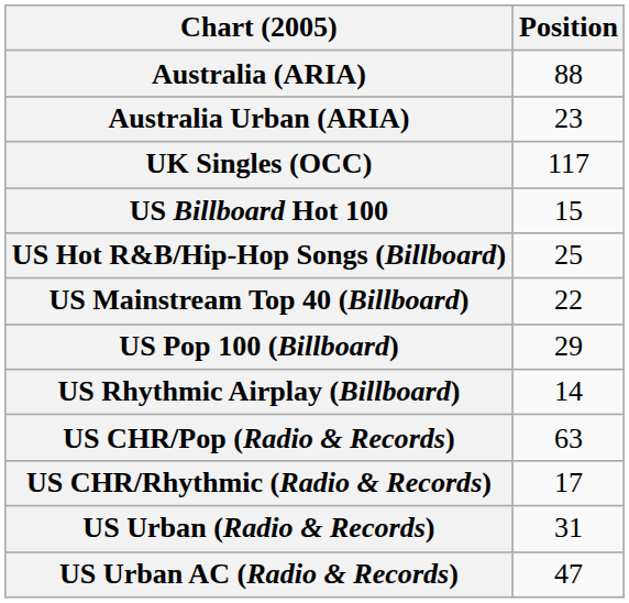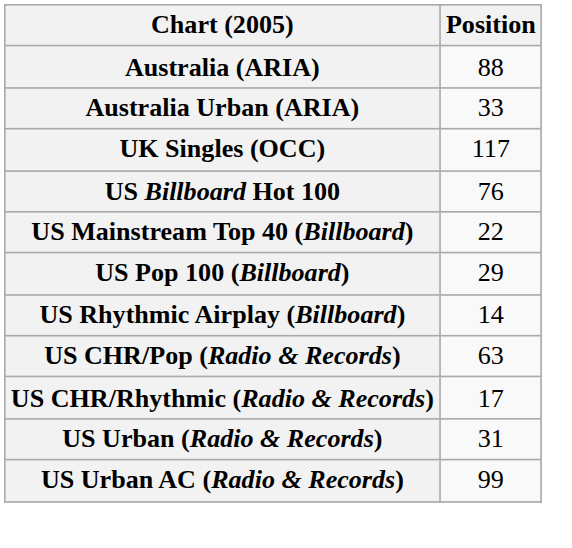Australia Urban (ARIA) | Position: 23 -> 33
US Billboard Hot 100 | Position: 15 -> 76
- row: US Hot R&B/Hip-Hop Songs (Billboard) | 25
US Urban AC (Radio & Records) | Position: 47 -> 99
